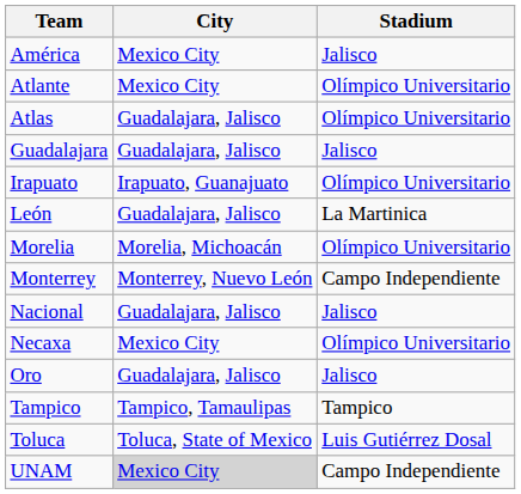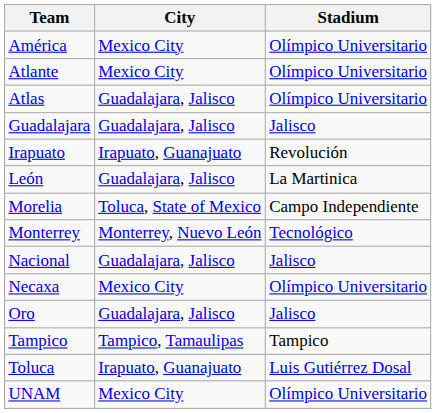América | Stadium: Jalisco -> Olímpico Universitario
Irapuato | Stadium: Olímpico Universitario -> Revolución
Morelia | City: Morelia, Michoacán -> Toluca, State of Mexico
Morelia | Stadium: Olímpico Universitario -> Campo Independiente
Monterrey | Stadium: Campo Independiente -> Tecnológico
Toluca | City: Toluca, State of Mexico -> Irapuato, Guanajuato
UNAM | City: lightgrey background -> no background
UNAM | Stadium: Campo Independiente -> Olímpico Universitario
